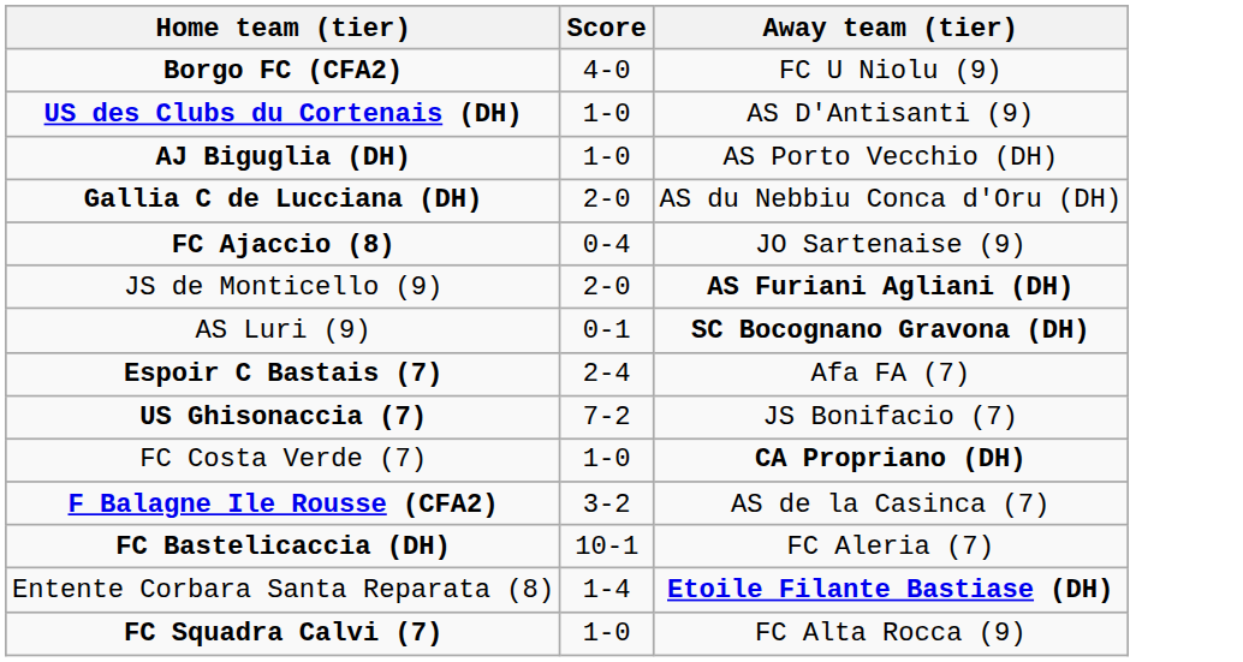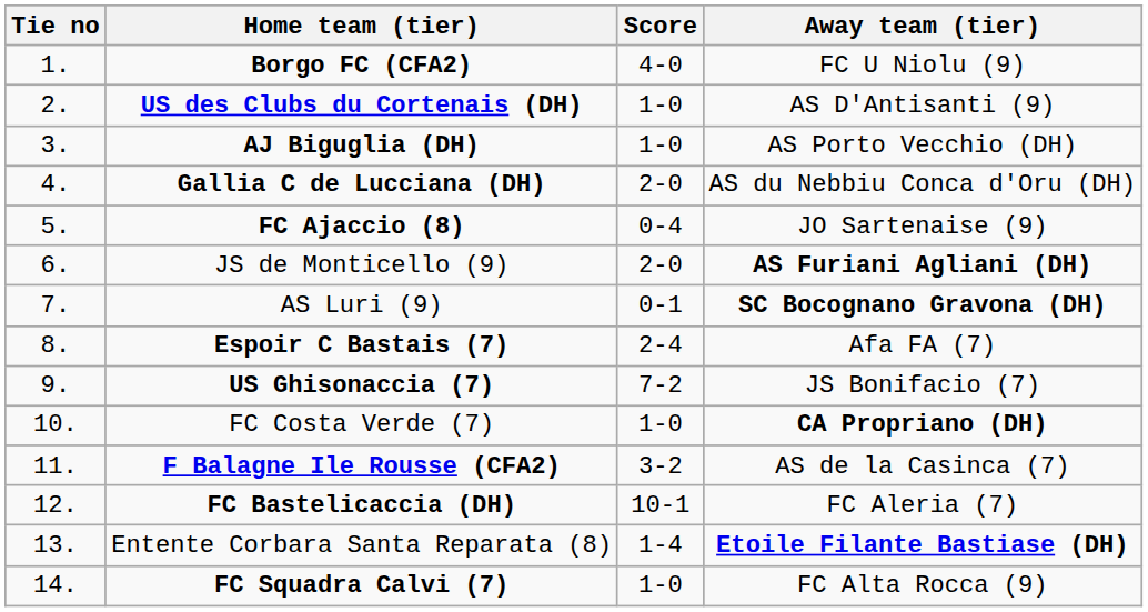+ column: Tie no | 1. | 2. | 3. | 4. | 5. | 6. | 7. | 8. | 9. | 10. | 11. | 12. | 13. | 14.
